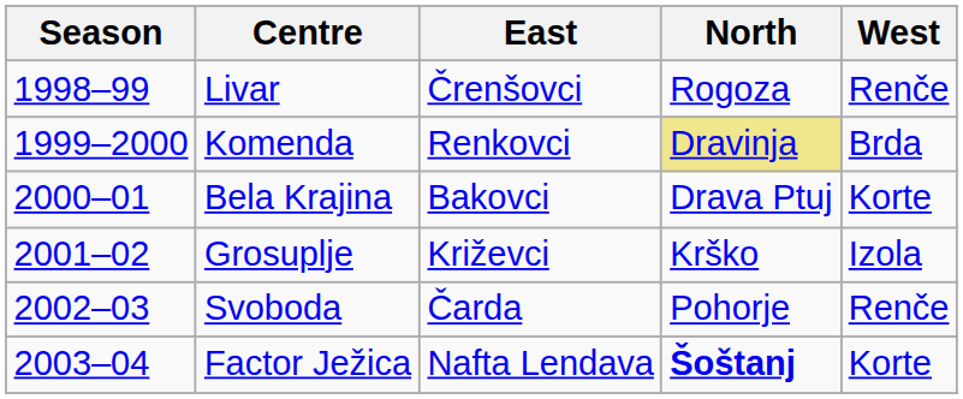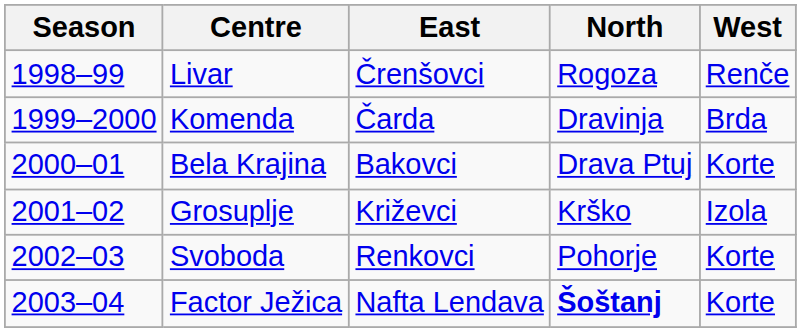Komenda | East: Renkovci -> Čarda
Komenda | North: khaki background -> no background
Svoboda | East: Čarda -> Renkovci
Svoboda | West: Renče -> Korte
